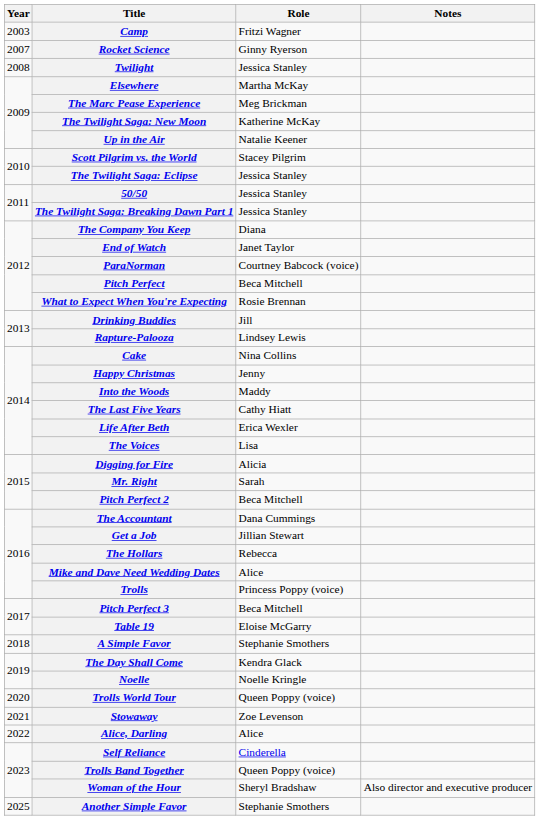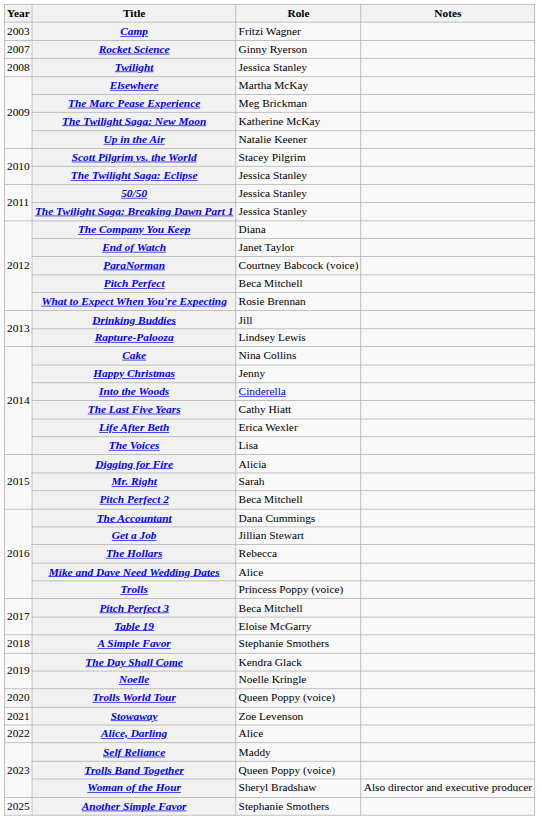Into the Woods | Role: Maddy -> Cinderella
Self Reliance | Role: Cinderella -> Maddy
